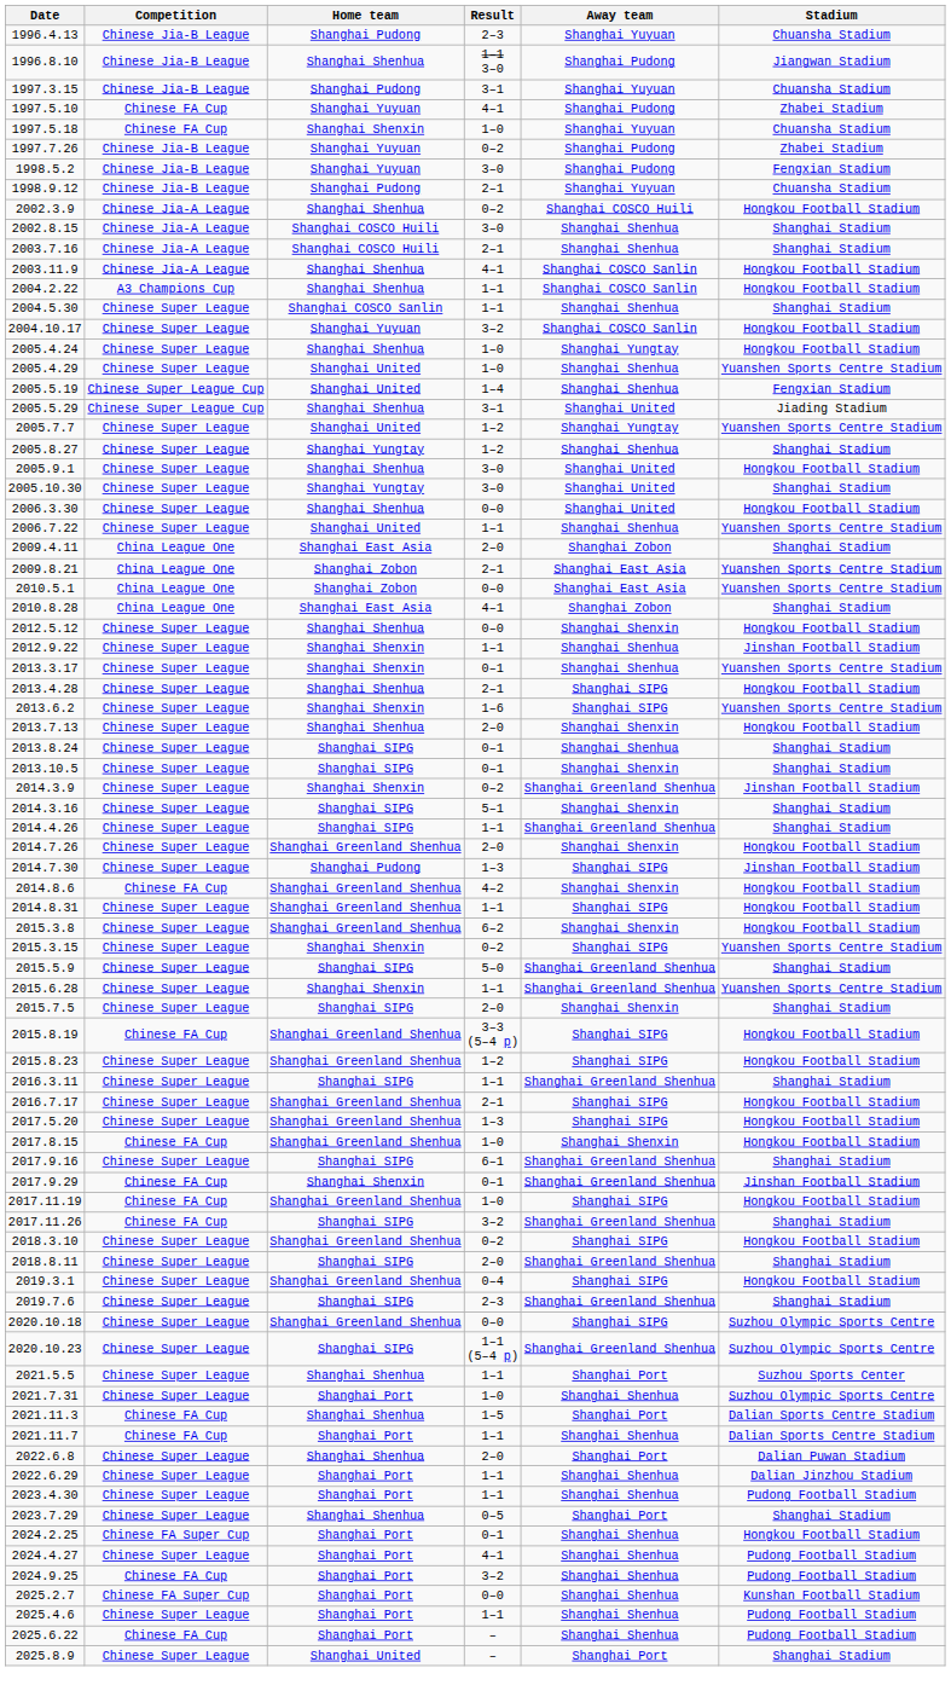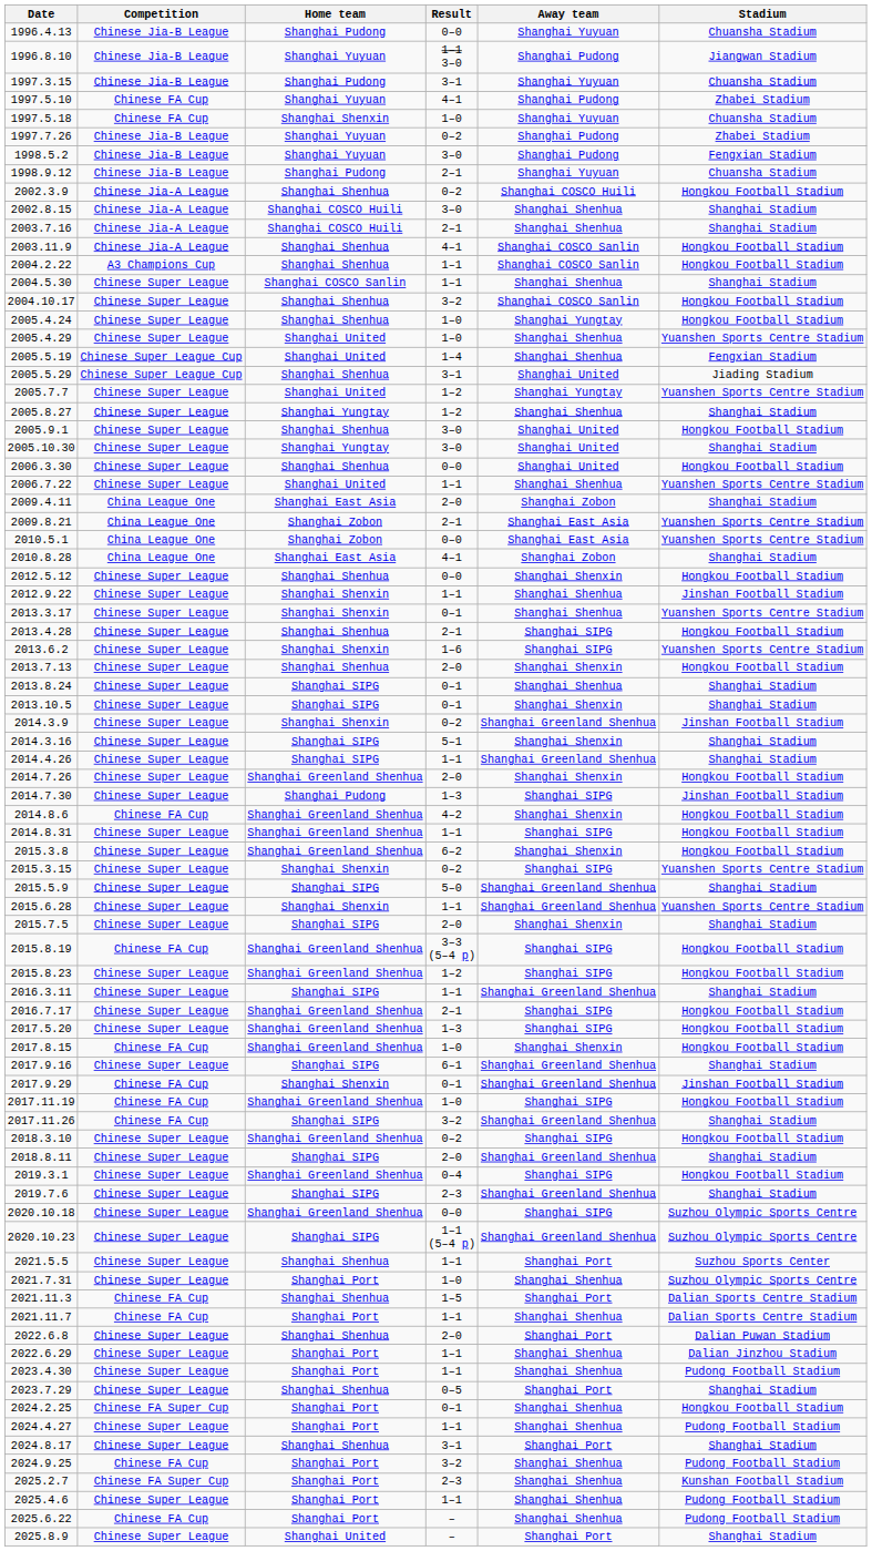1996.4.13 | Result: 2–3 -> 0–0
1996.8.10 | Home team: Shanghai Shenhua -> Shanghai Yuyuan
2004.10.17 | Home team: Shanghai Yuyuan -> Shanghai Shenhua
2024.4.27 | Result: 4–1 -> 1–1
+ row: 2024.8.17 | Chinese Super League | Shanghai Shenhua | 3–1 | Shanghai Port | Shanghai Stadium
2025.2.7 | Result: 0–0 -> 2–3
